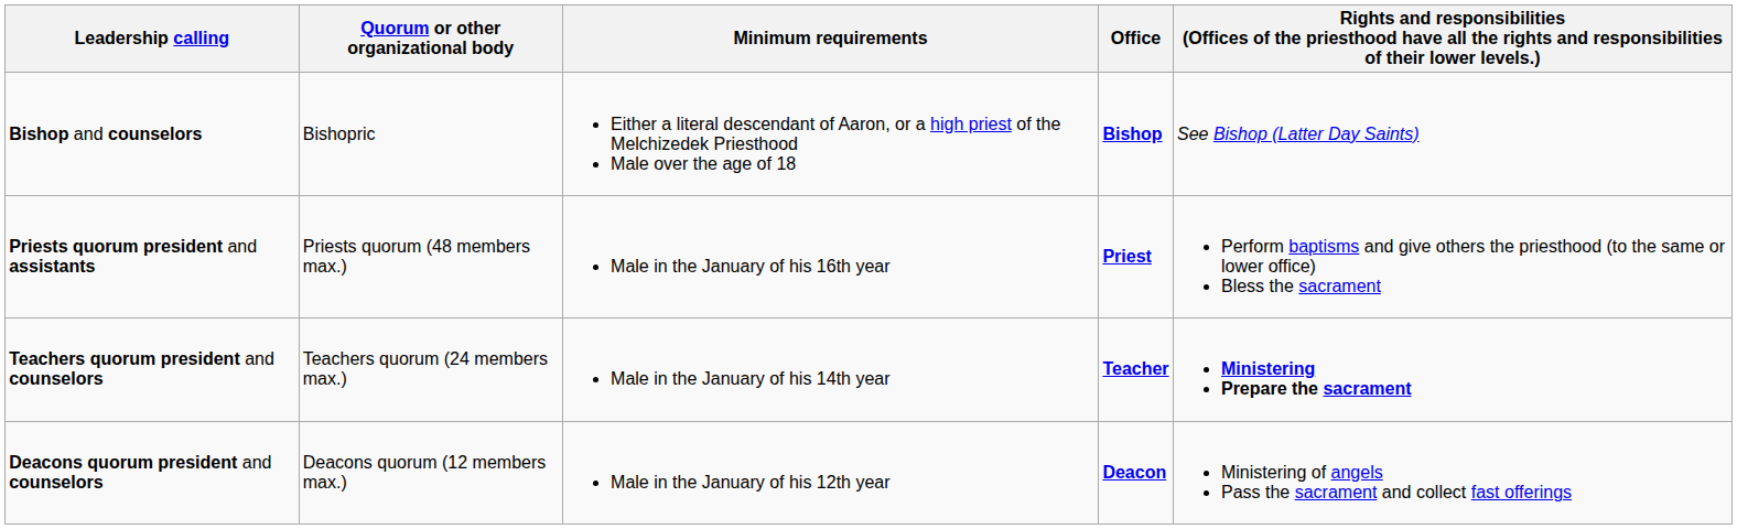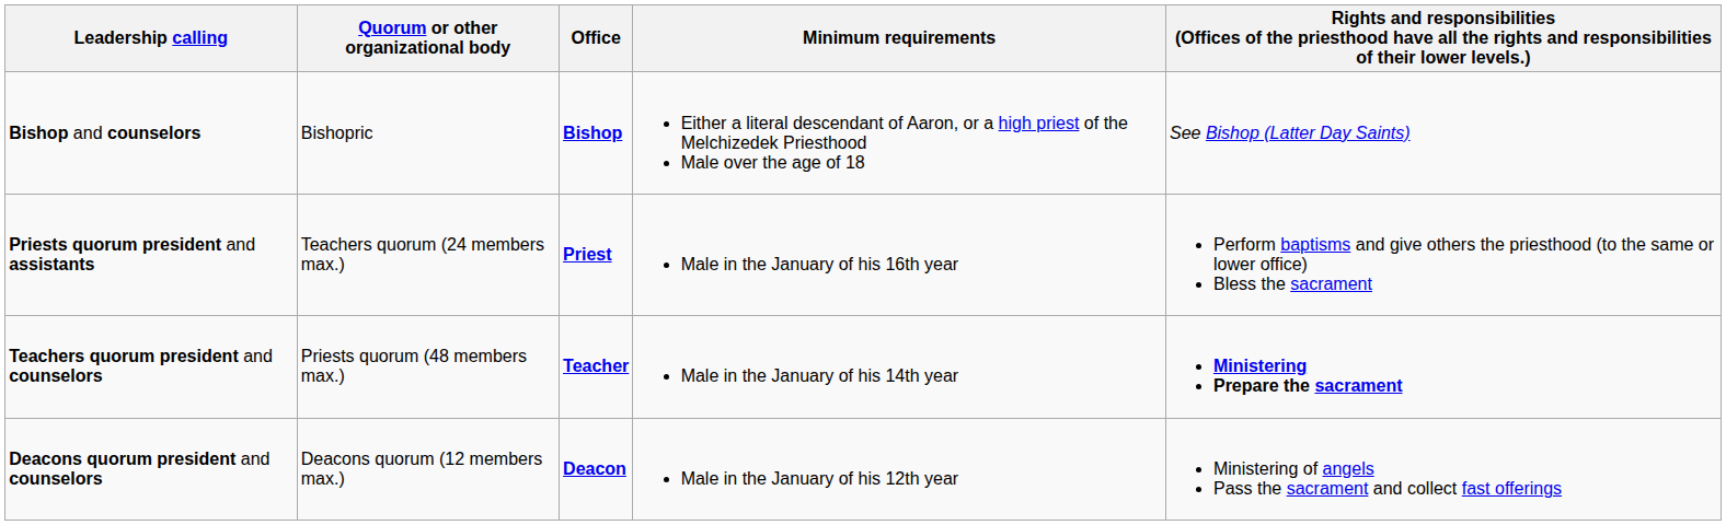columns swapped: Office <-> Minimum requirements
Priests quorum president and assistants | Quorum or other organizational body: Priests quorum (48 members max.) -> Teachers quorum (24 members max.)
Teachers quorum president and counselors | Quorum or other organizational body: Teachers quorum (24 members max.) -> Priests quorum (48 members max.)
